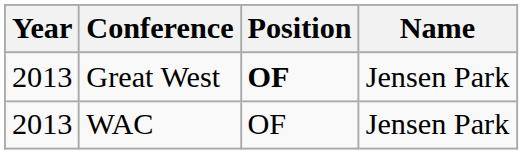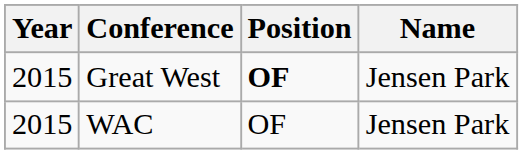Great West | Year: 2013 -> 2015
WAC | Year: 2013 -> 2015
